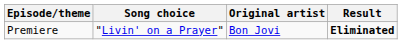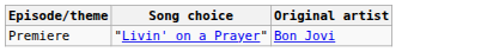- column: Result | Eliminated
